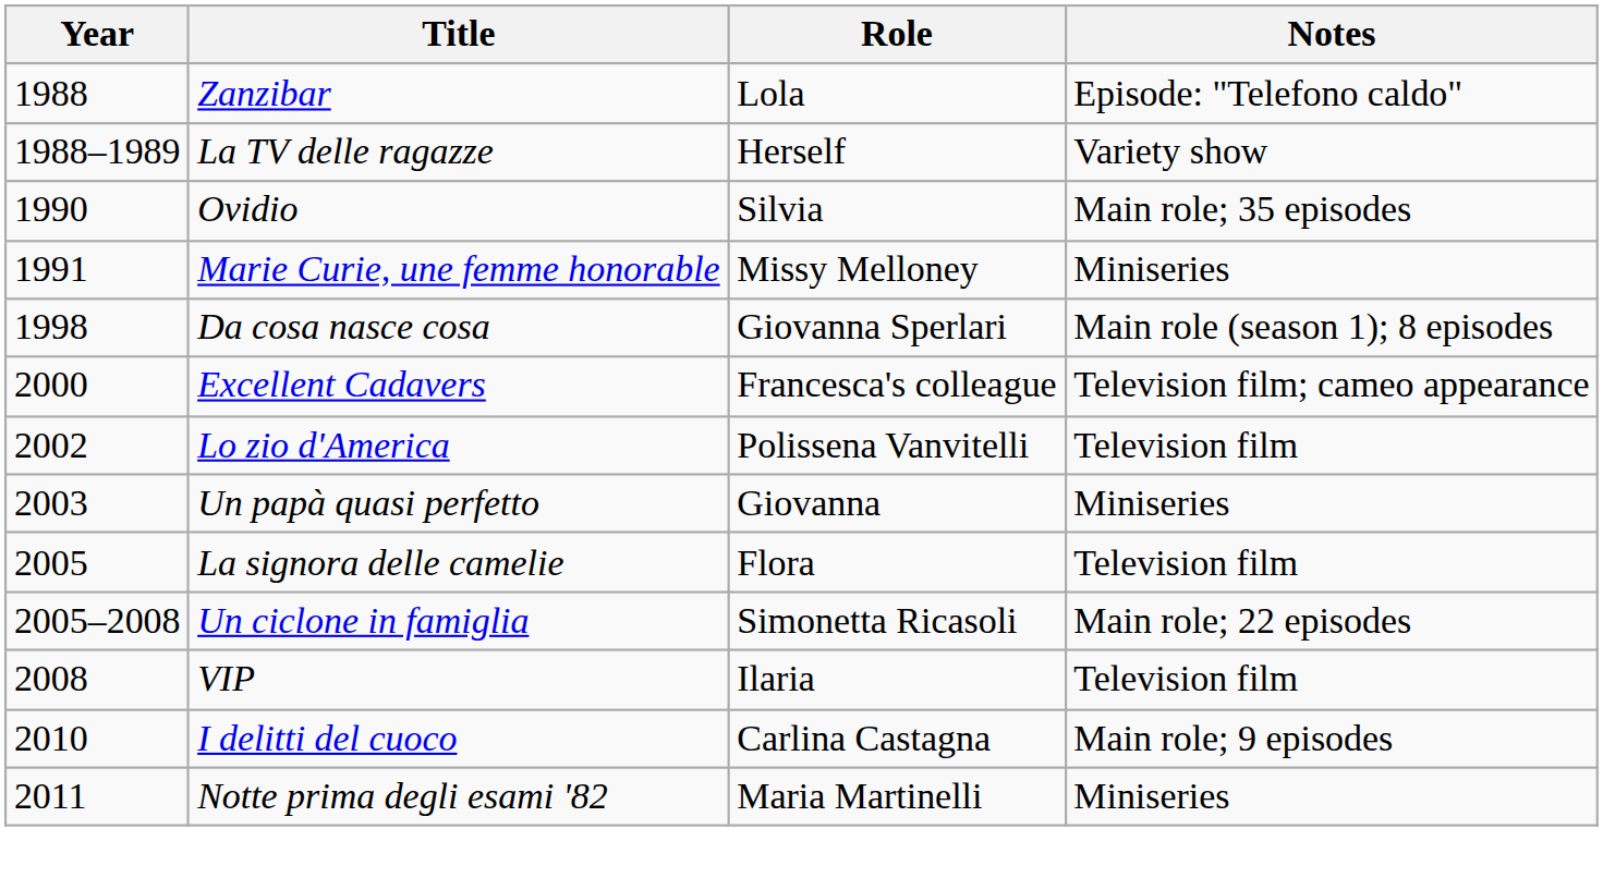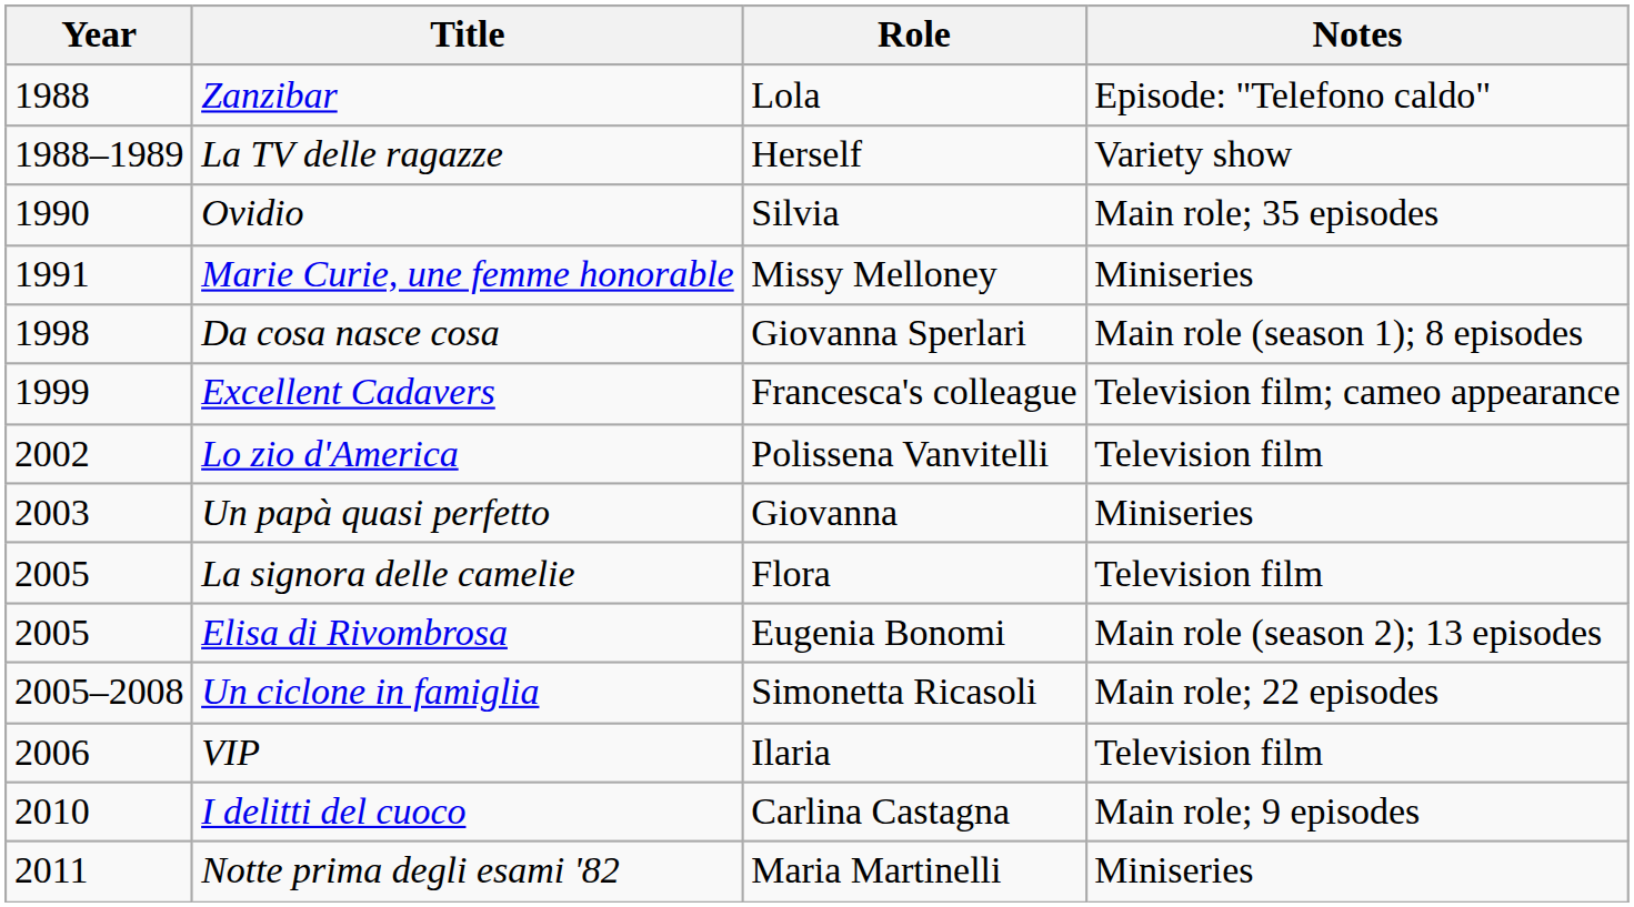Excellent Cadavers | Year: 2000 -> 1999
+ row: 2005 | Elisa di Rivombrosa | Eugenia Bonomi | Main role (season 2); 13 episodes
VIP | Year: 2008 -> 2006
